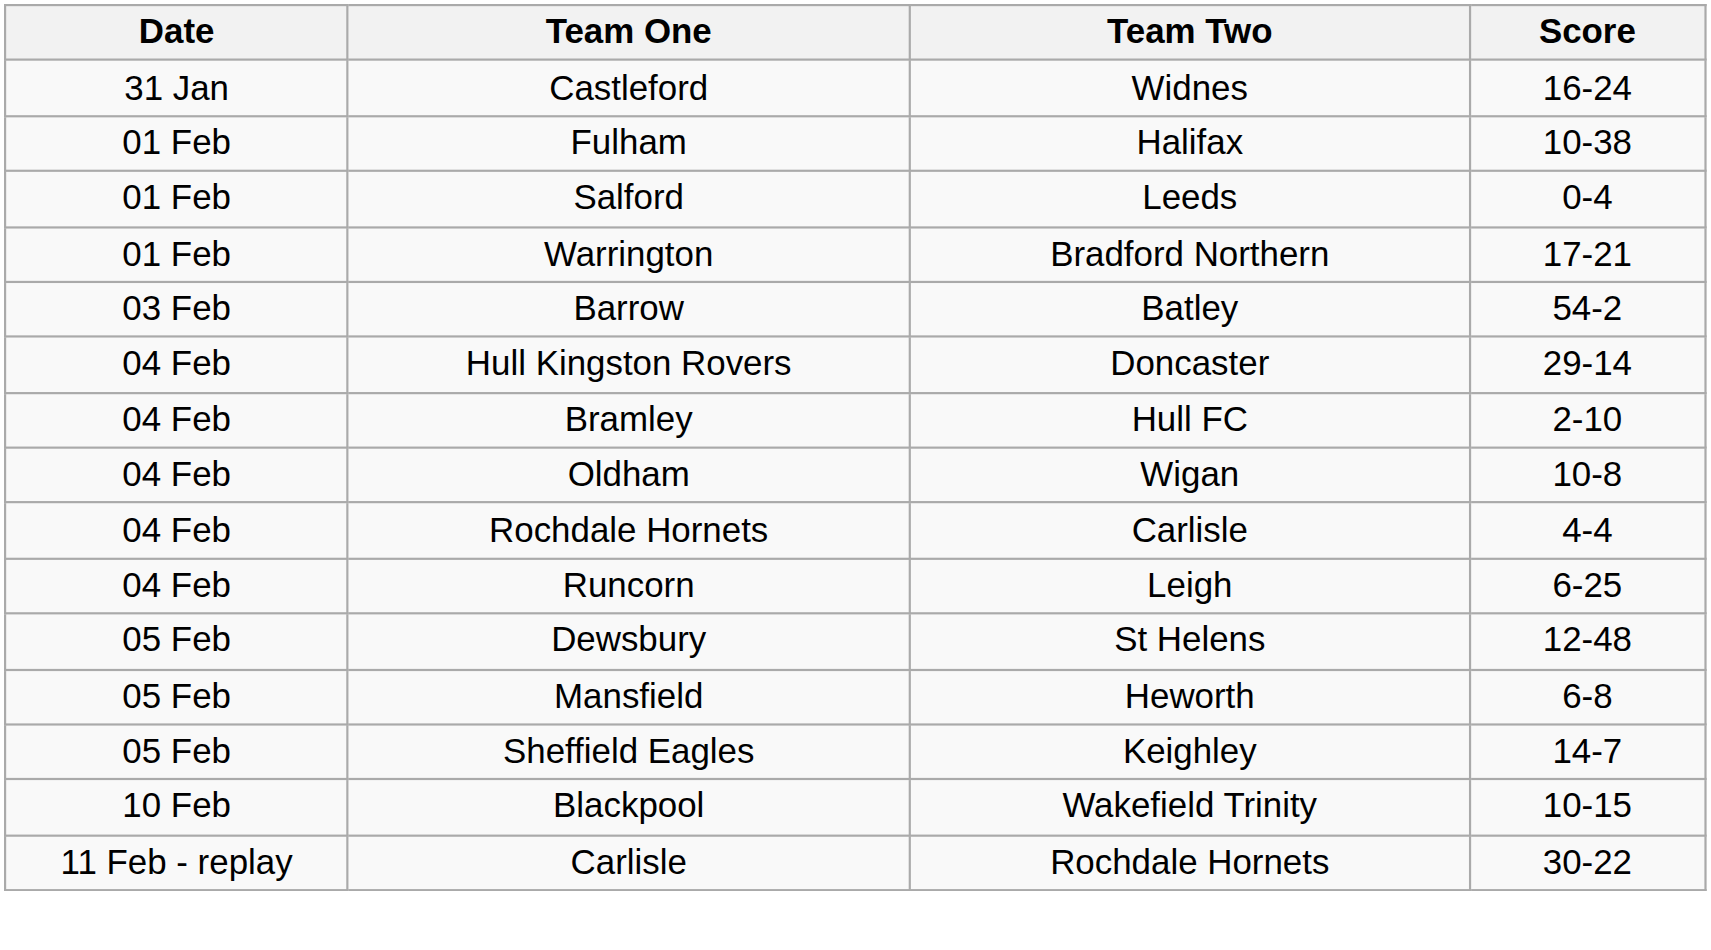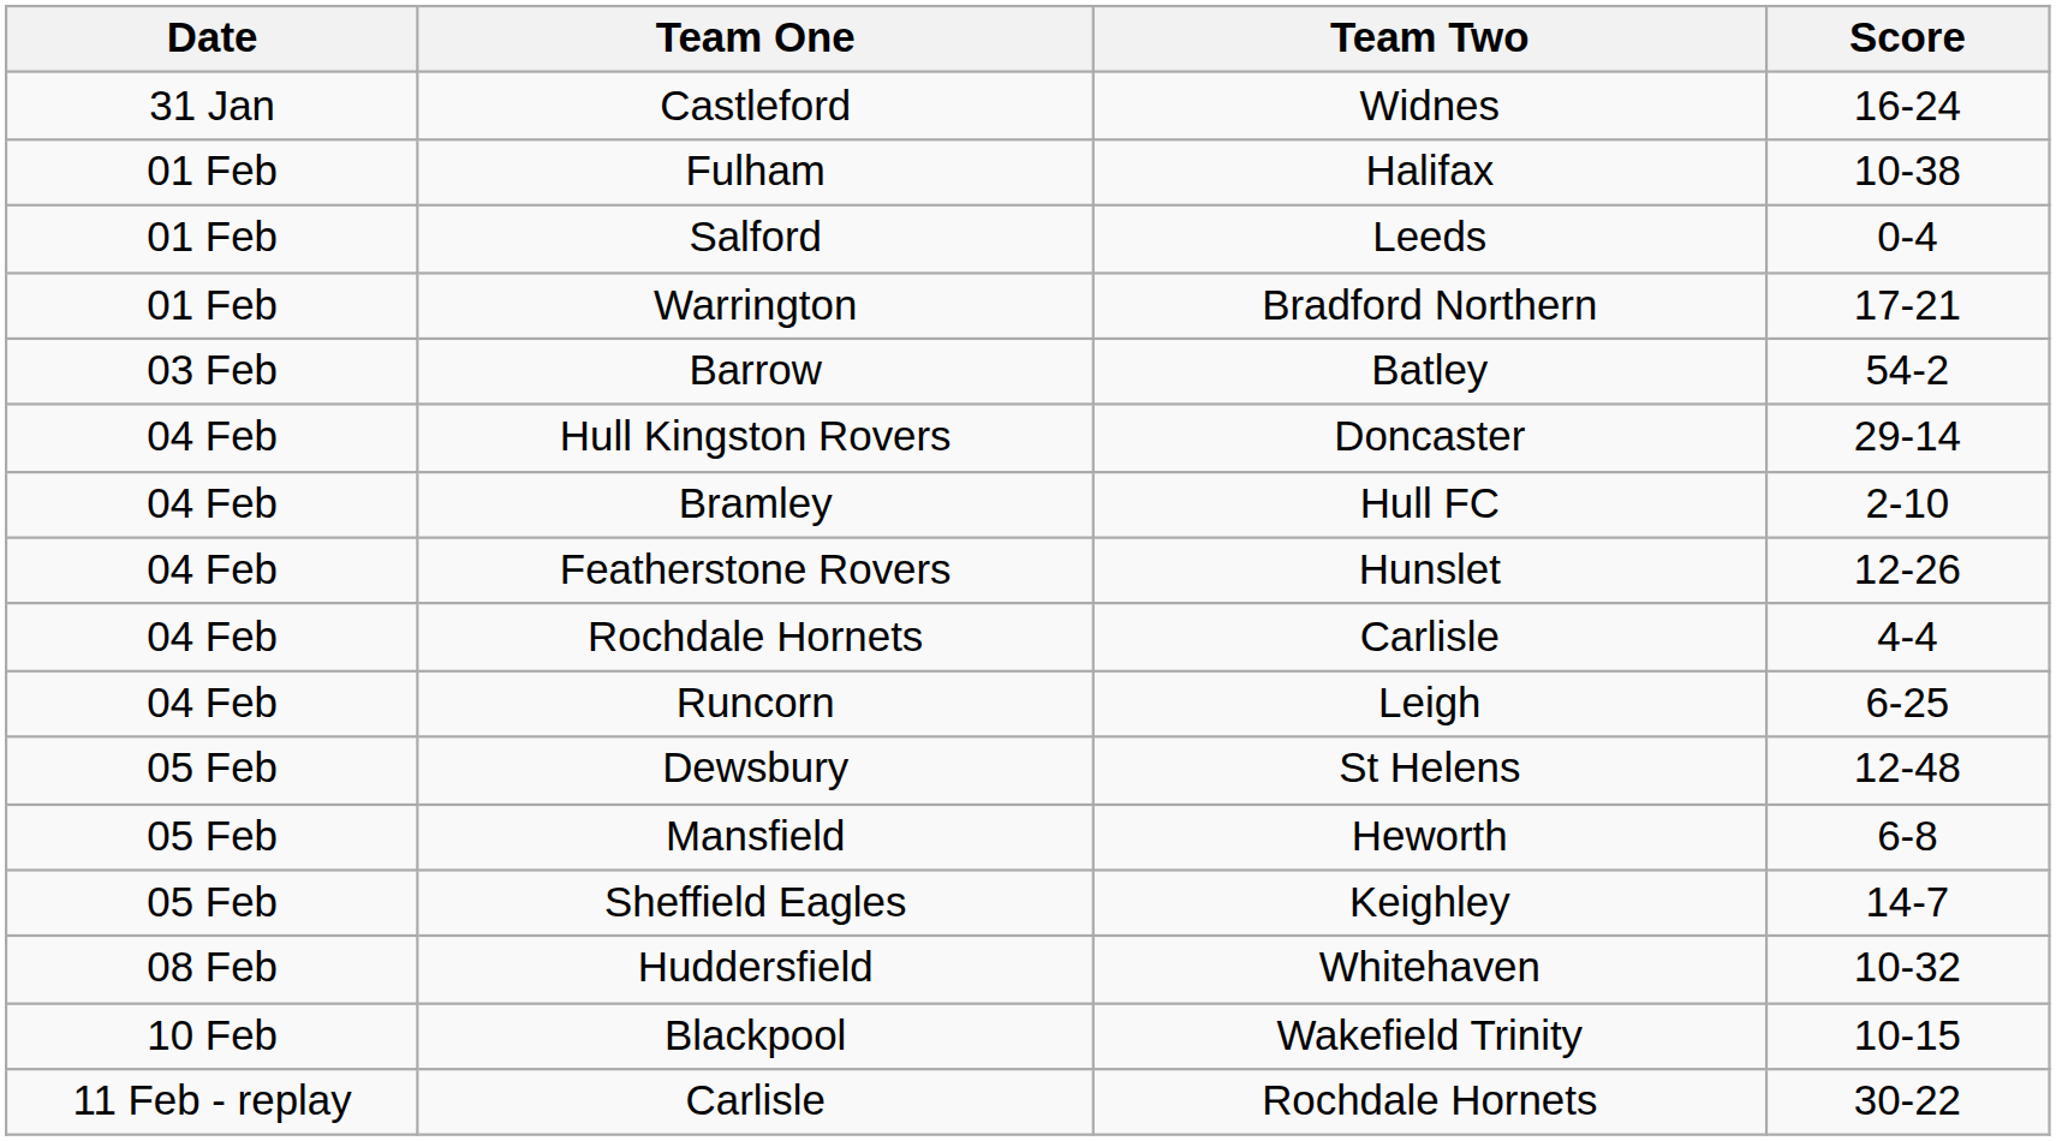+ row: 04 Feb | Featherstone Rovers | Hunslet | 12-26
- row: 04 Feb | Oldham | Wigan | 10-8
+ row: 08 Feb | Huddersfield | Whitehaven | 10-32
